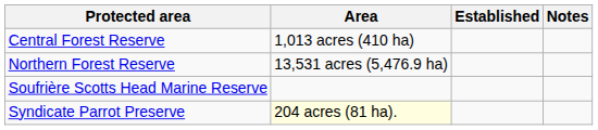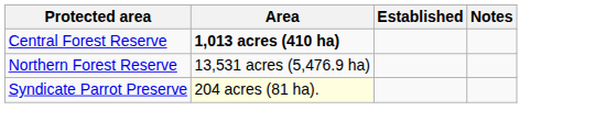Central Forest Reserve | Area: normal -> bold
- row: Soufrière Scotts Head Marine Reserve
